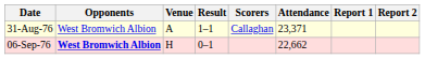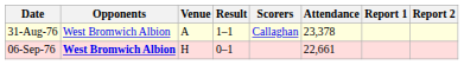31-Aug-76 | Attendance: 23,371 -> 23,378
06-Sep-76 | Attendance: 22,662 -> 22,661
